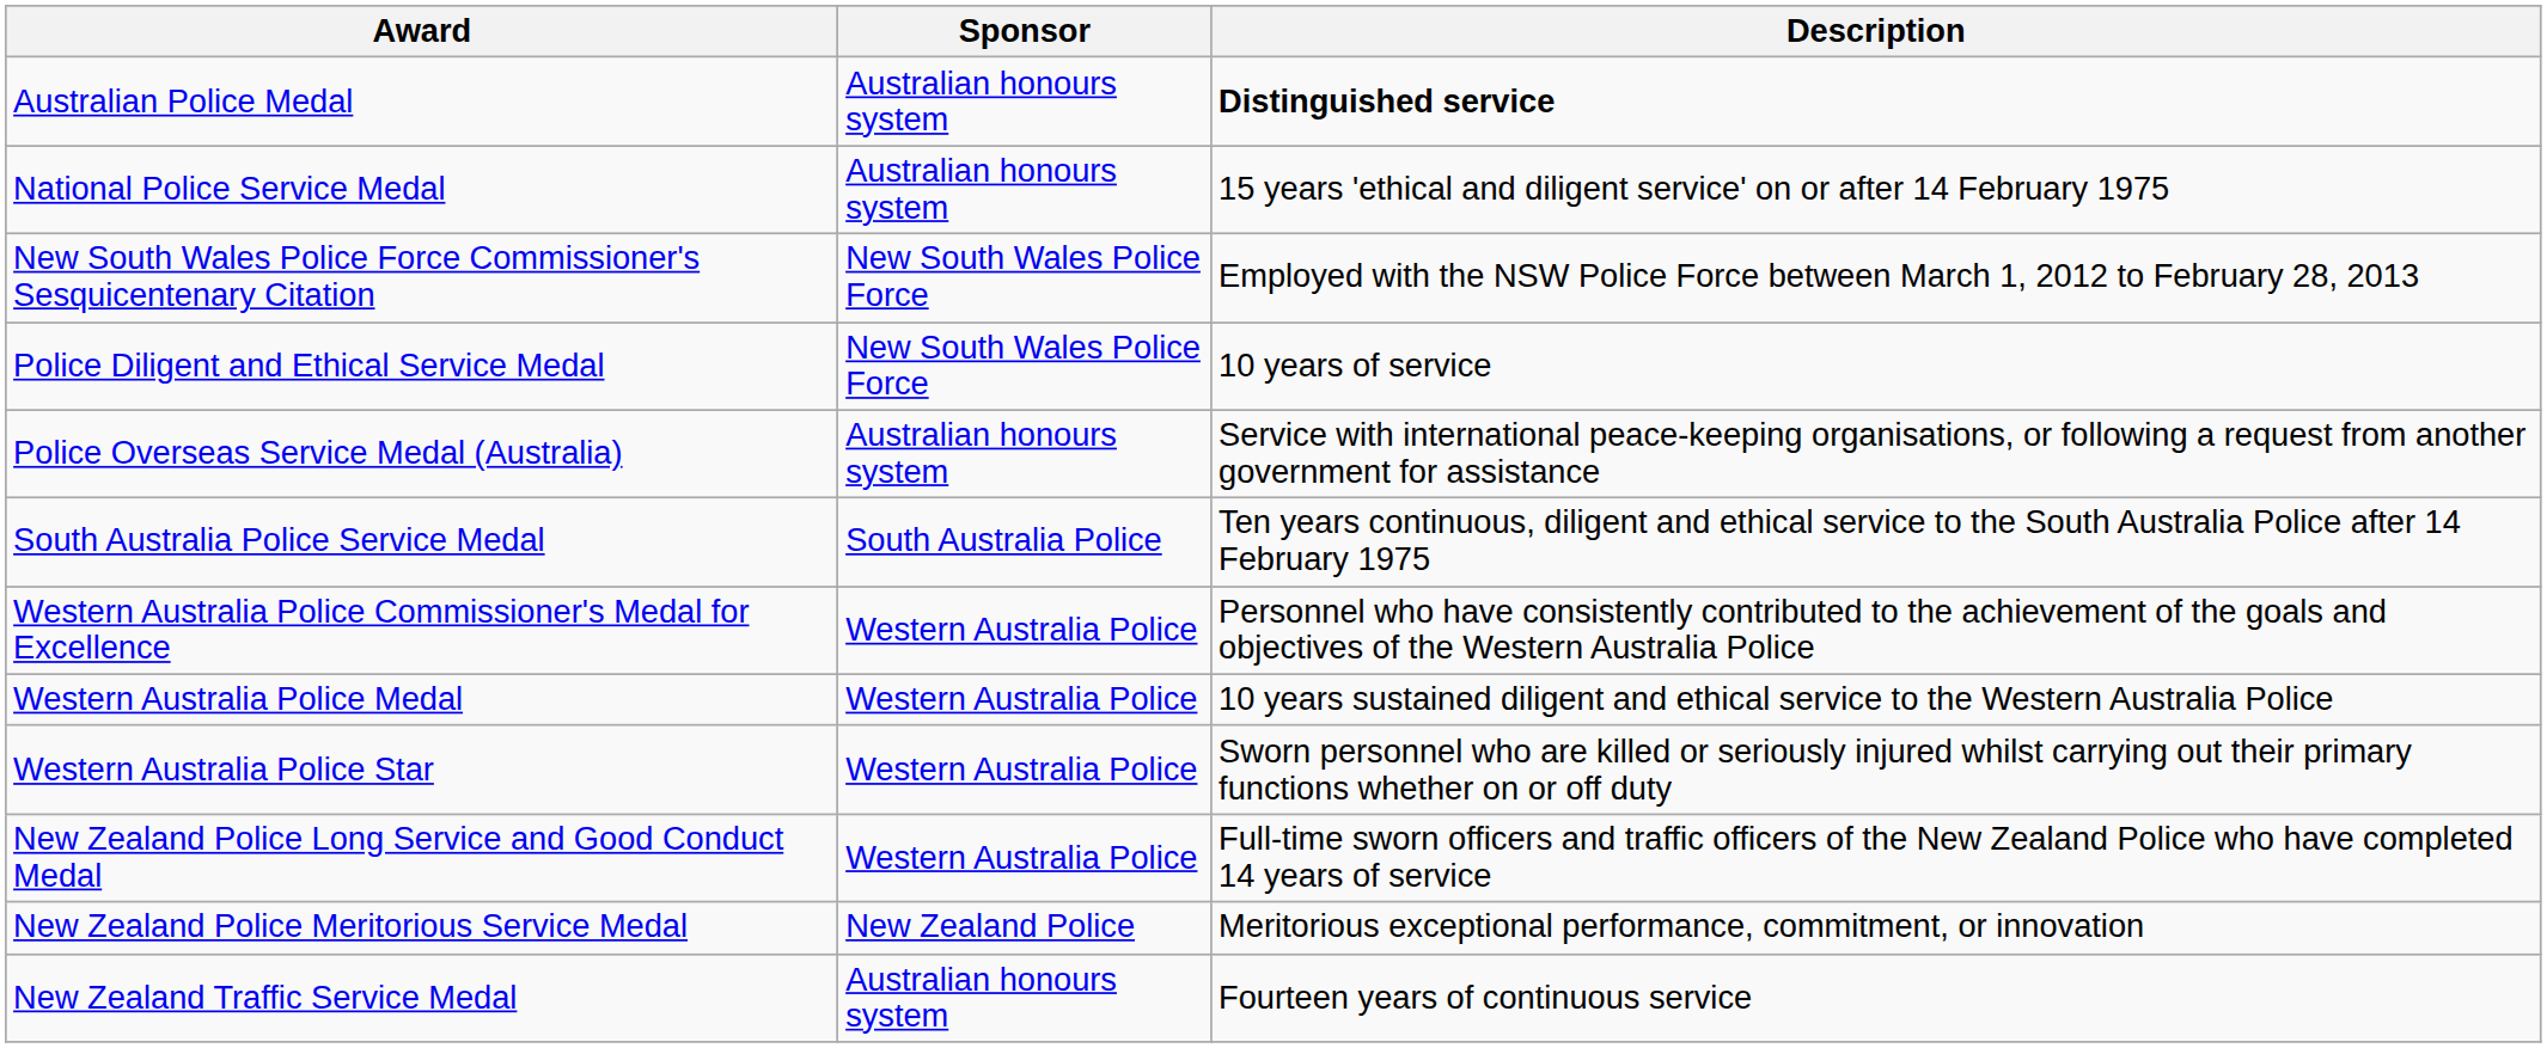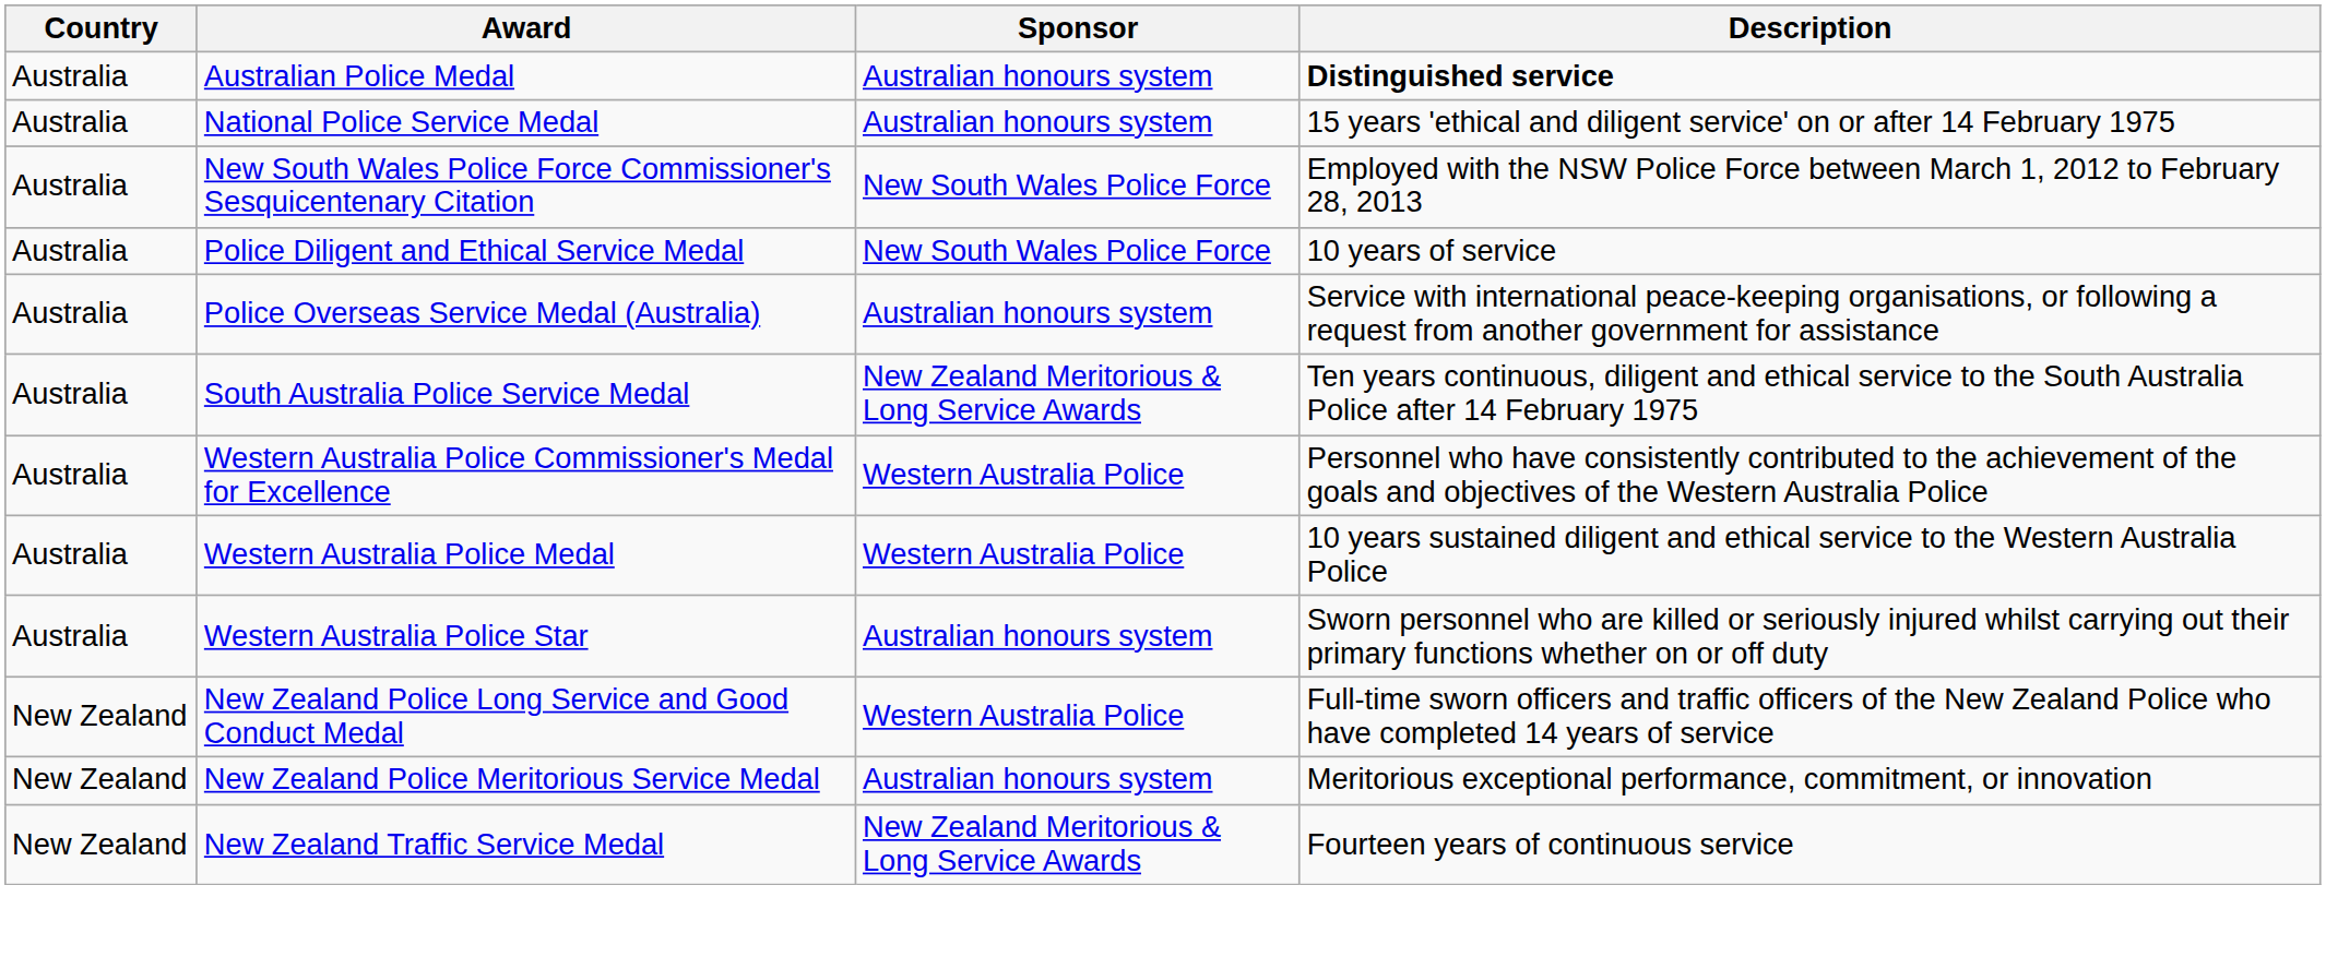+ column: Country | Australia | Australia | Australia | Australia | Australia | Australia | Australia | Australia | Australia | New Zealand | New Zealand | New Zealand
South Australia Police Service Medal | Sponsor: South Australia Police -> New Zealand Meritorious & Long Service Awards
Western Australia Police Star | Sponsor: Western Australia Police -> Australian honours system
New Zealand Police Meritorious Service Medal | Sponsor: New Zealand Police -> Australian honours system
New Zealand Traffic Service Medal | Sponsor: Australian honours system -> New Zealand Meritorious & Long Service Awards
